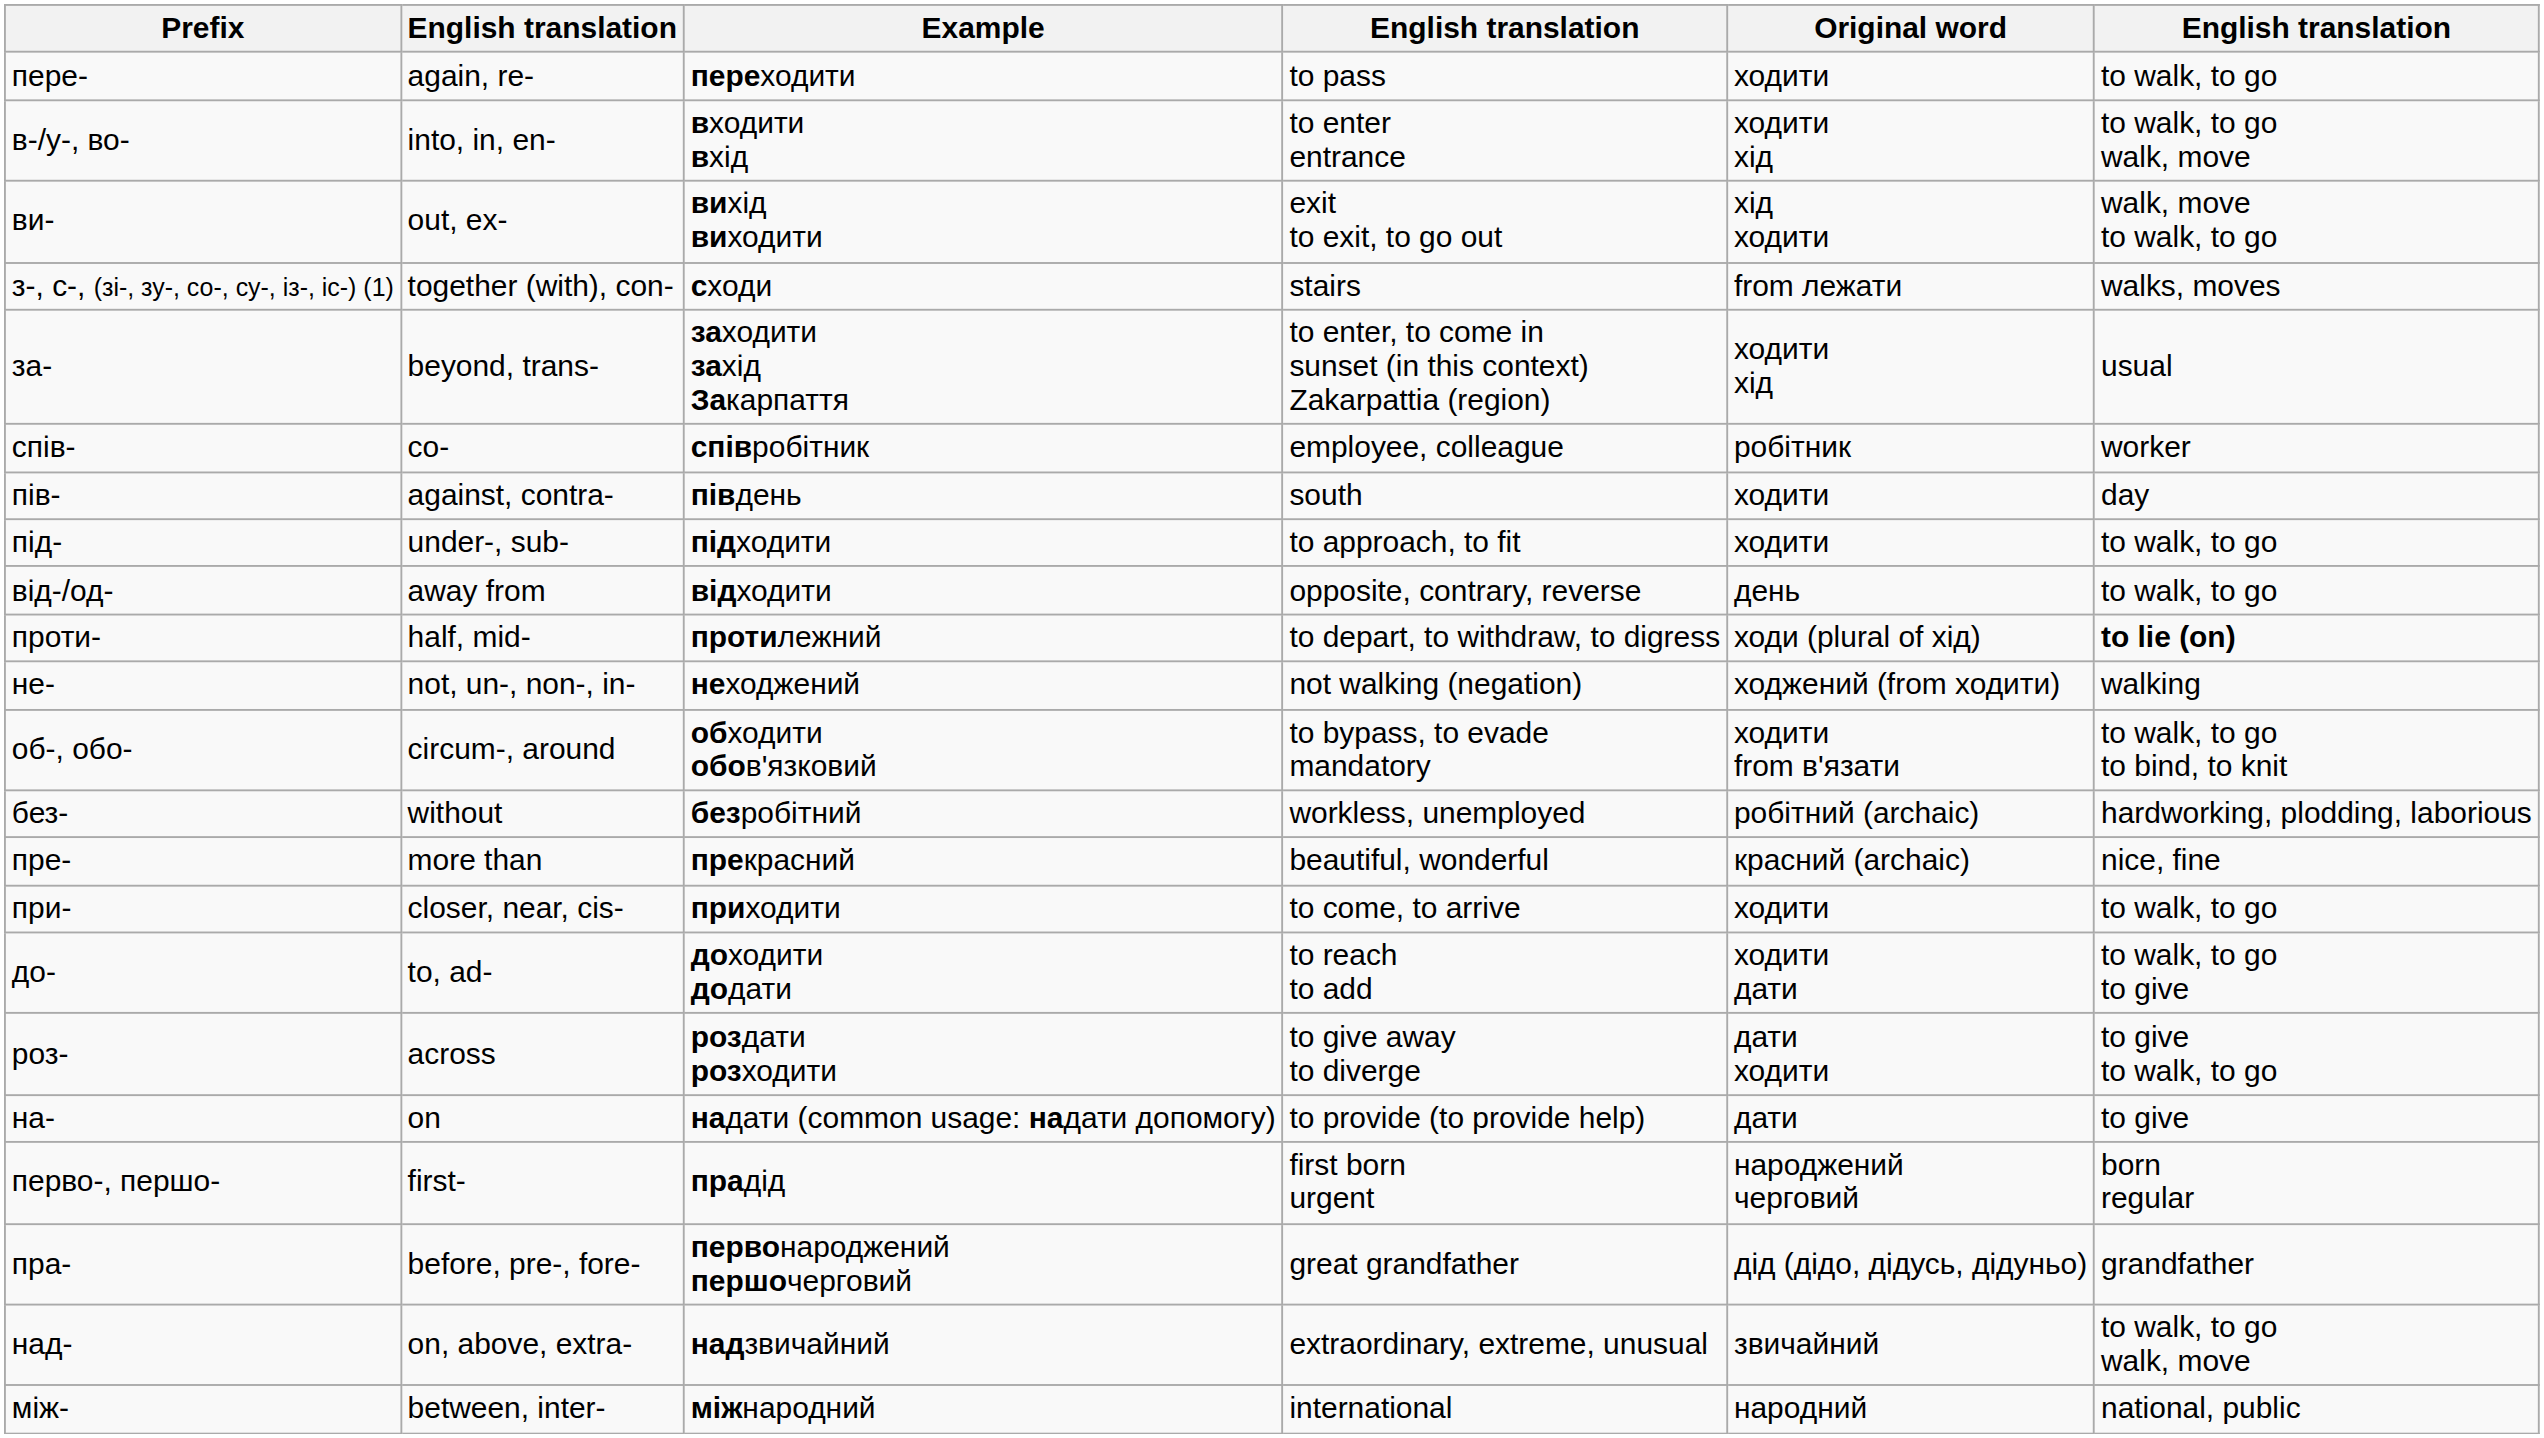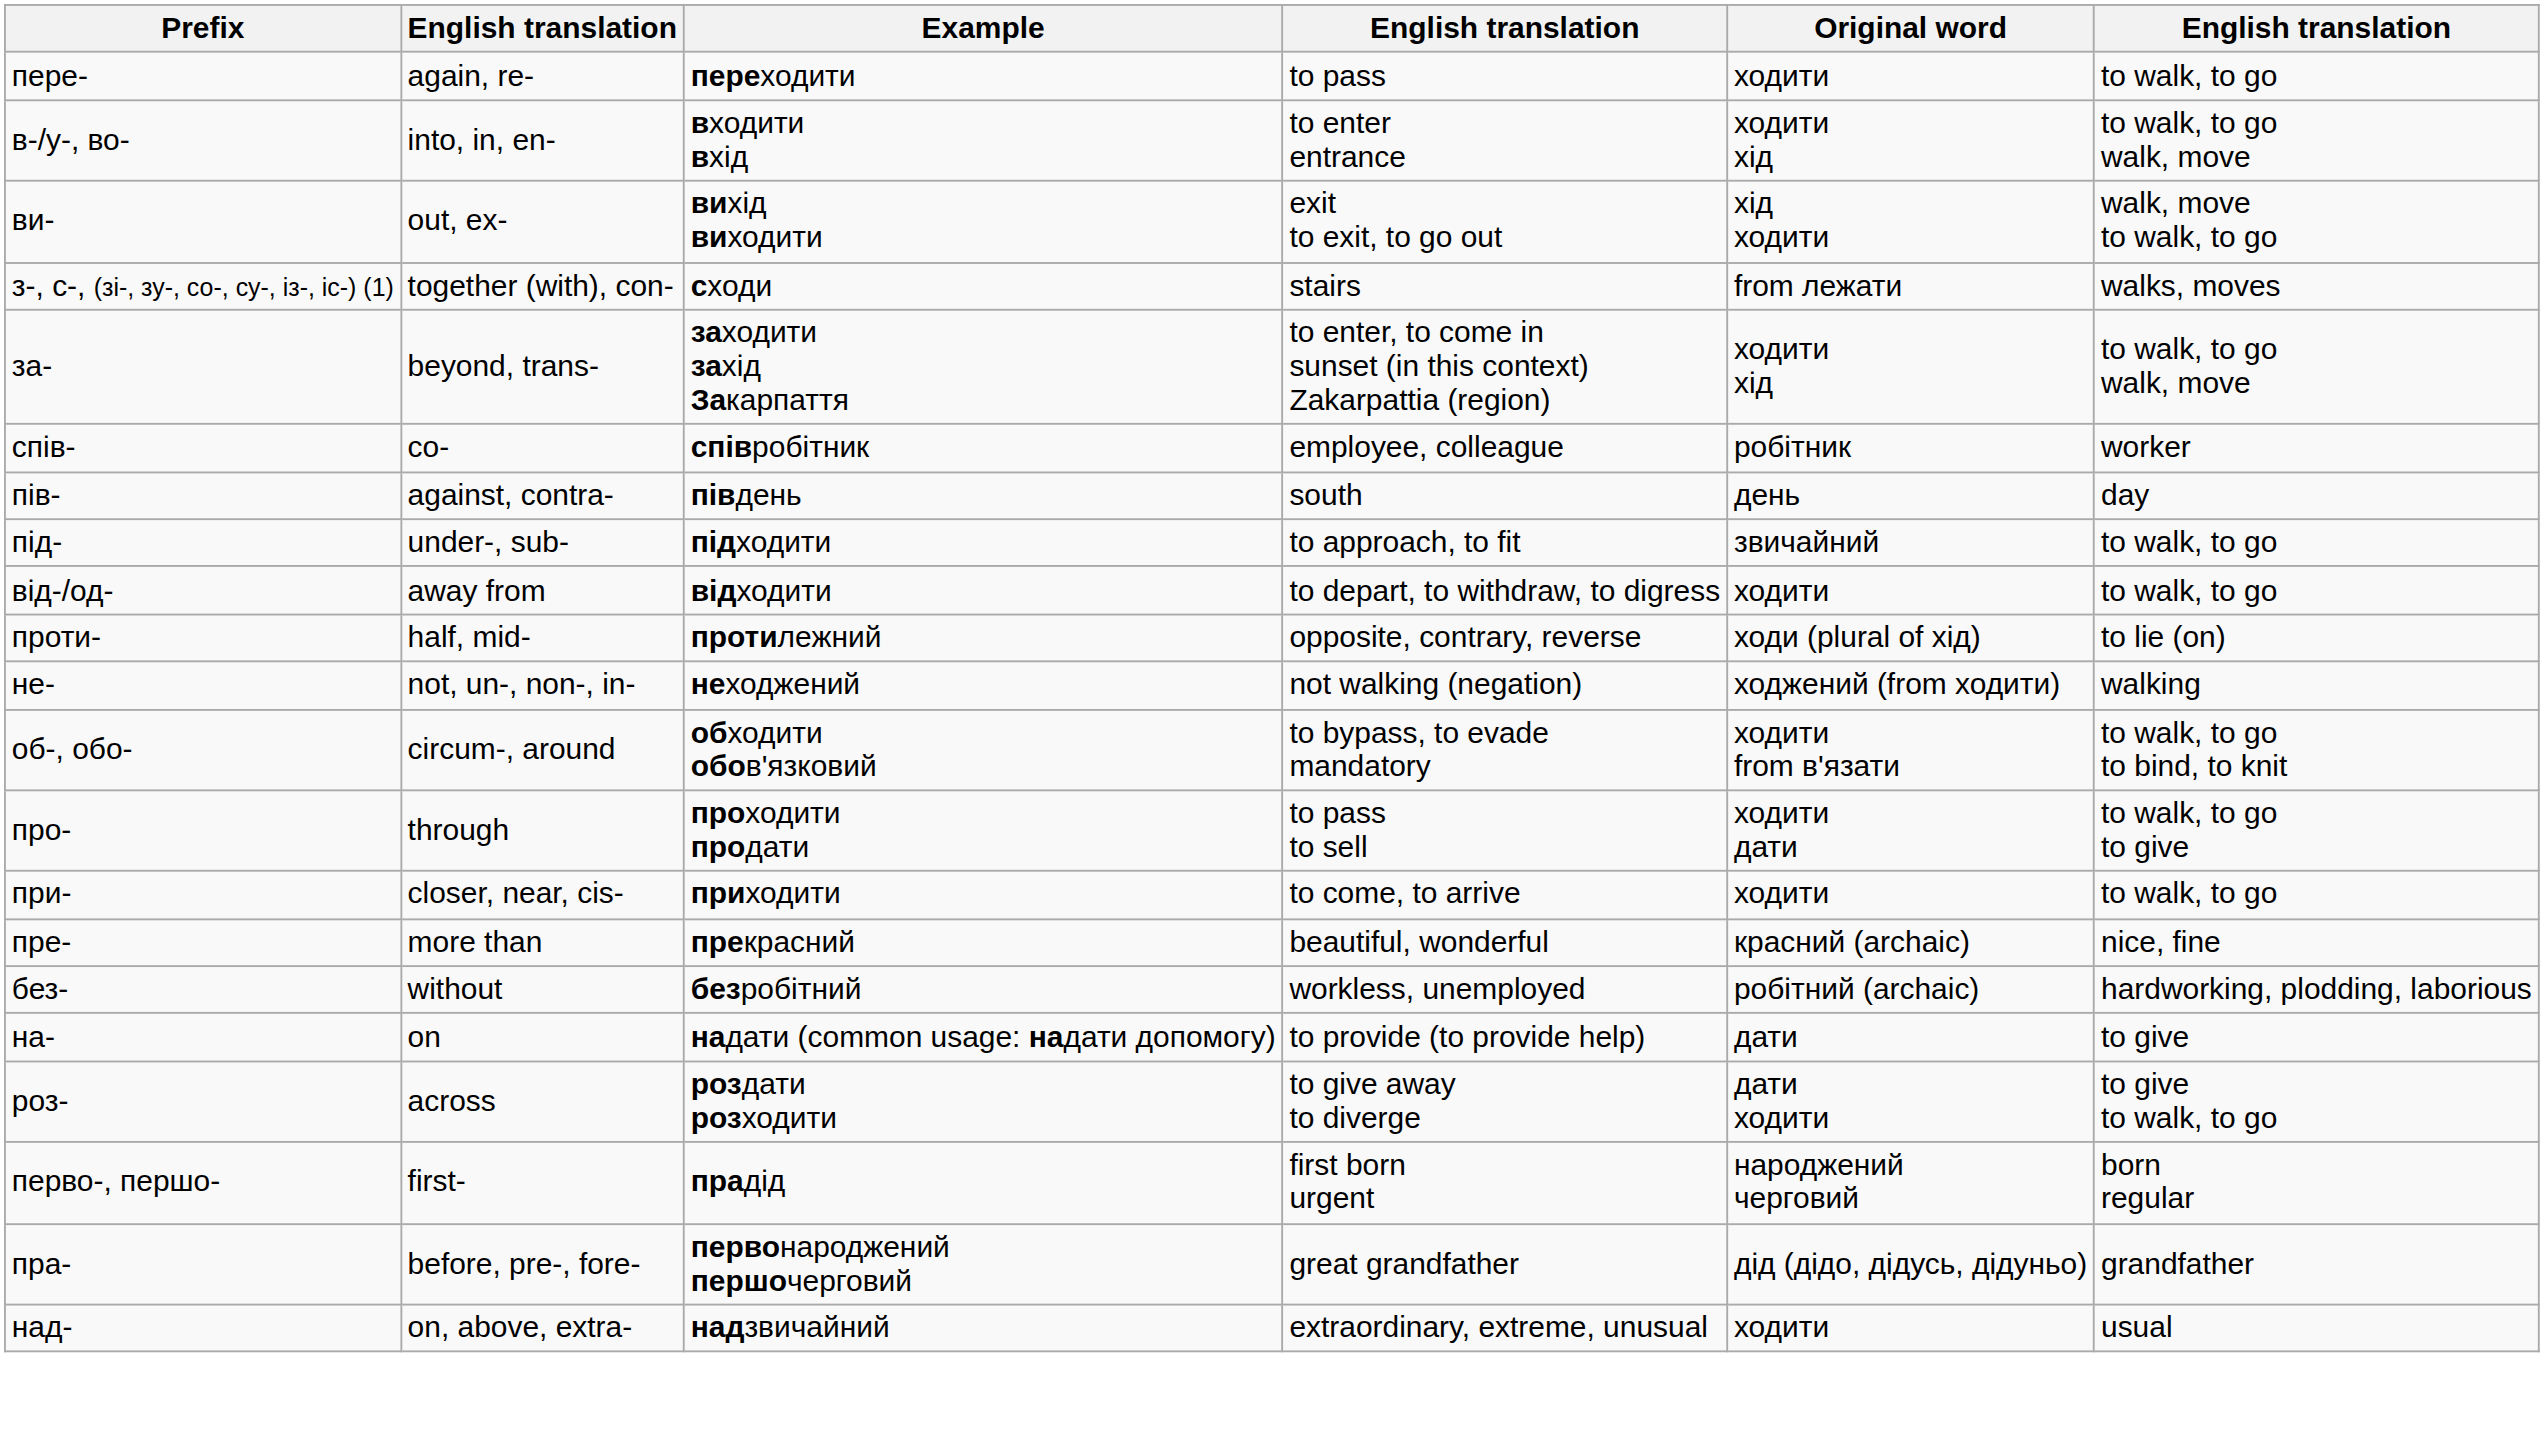за- | column 6: usual -> to walk, to go walk, move
пів- | Original word: ходити -> день
під- | Original word: ходити -> звичайний
від-/од- | column 4: opposite, contrary, reverse -> to depart, to withdraw, to digress
від-/од- | Original word: день -> ходити
проти- | column 4: to depart, to withdraw, to digress -> opposite, contrary, reverse
проти- | column 6: bold -> normal
+ row: про- | through | проходити продати | to pass to sell | ходити дати | to walk, to go to give
rows swapped: при- <-> без-
- row: до- | to, ad- | доходити додати | to reach to add | ходити дати | to walk, to go to give
rows swapped: на- <-> роз-
над- | Original word: звичайний -> ходити
над- | column 6: to walk, to go walk, move -> usual
- row: між- | between, inter- | міжнародний | international | народний | national, public
